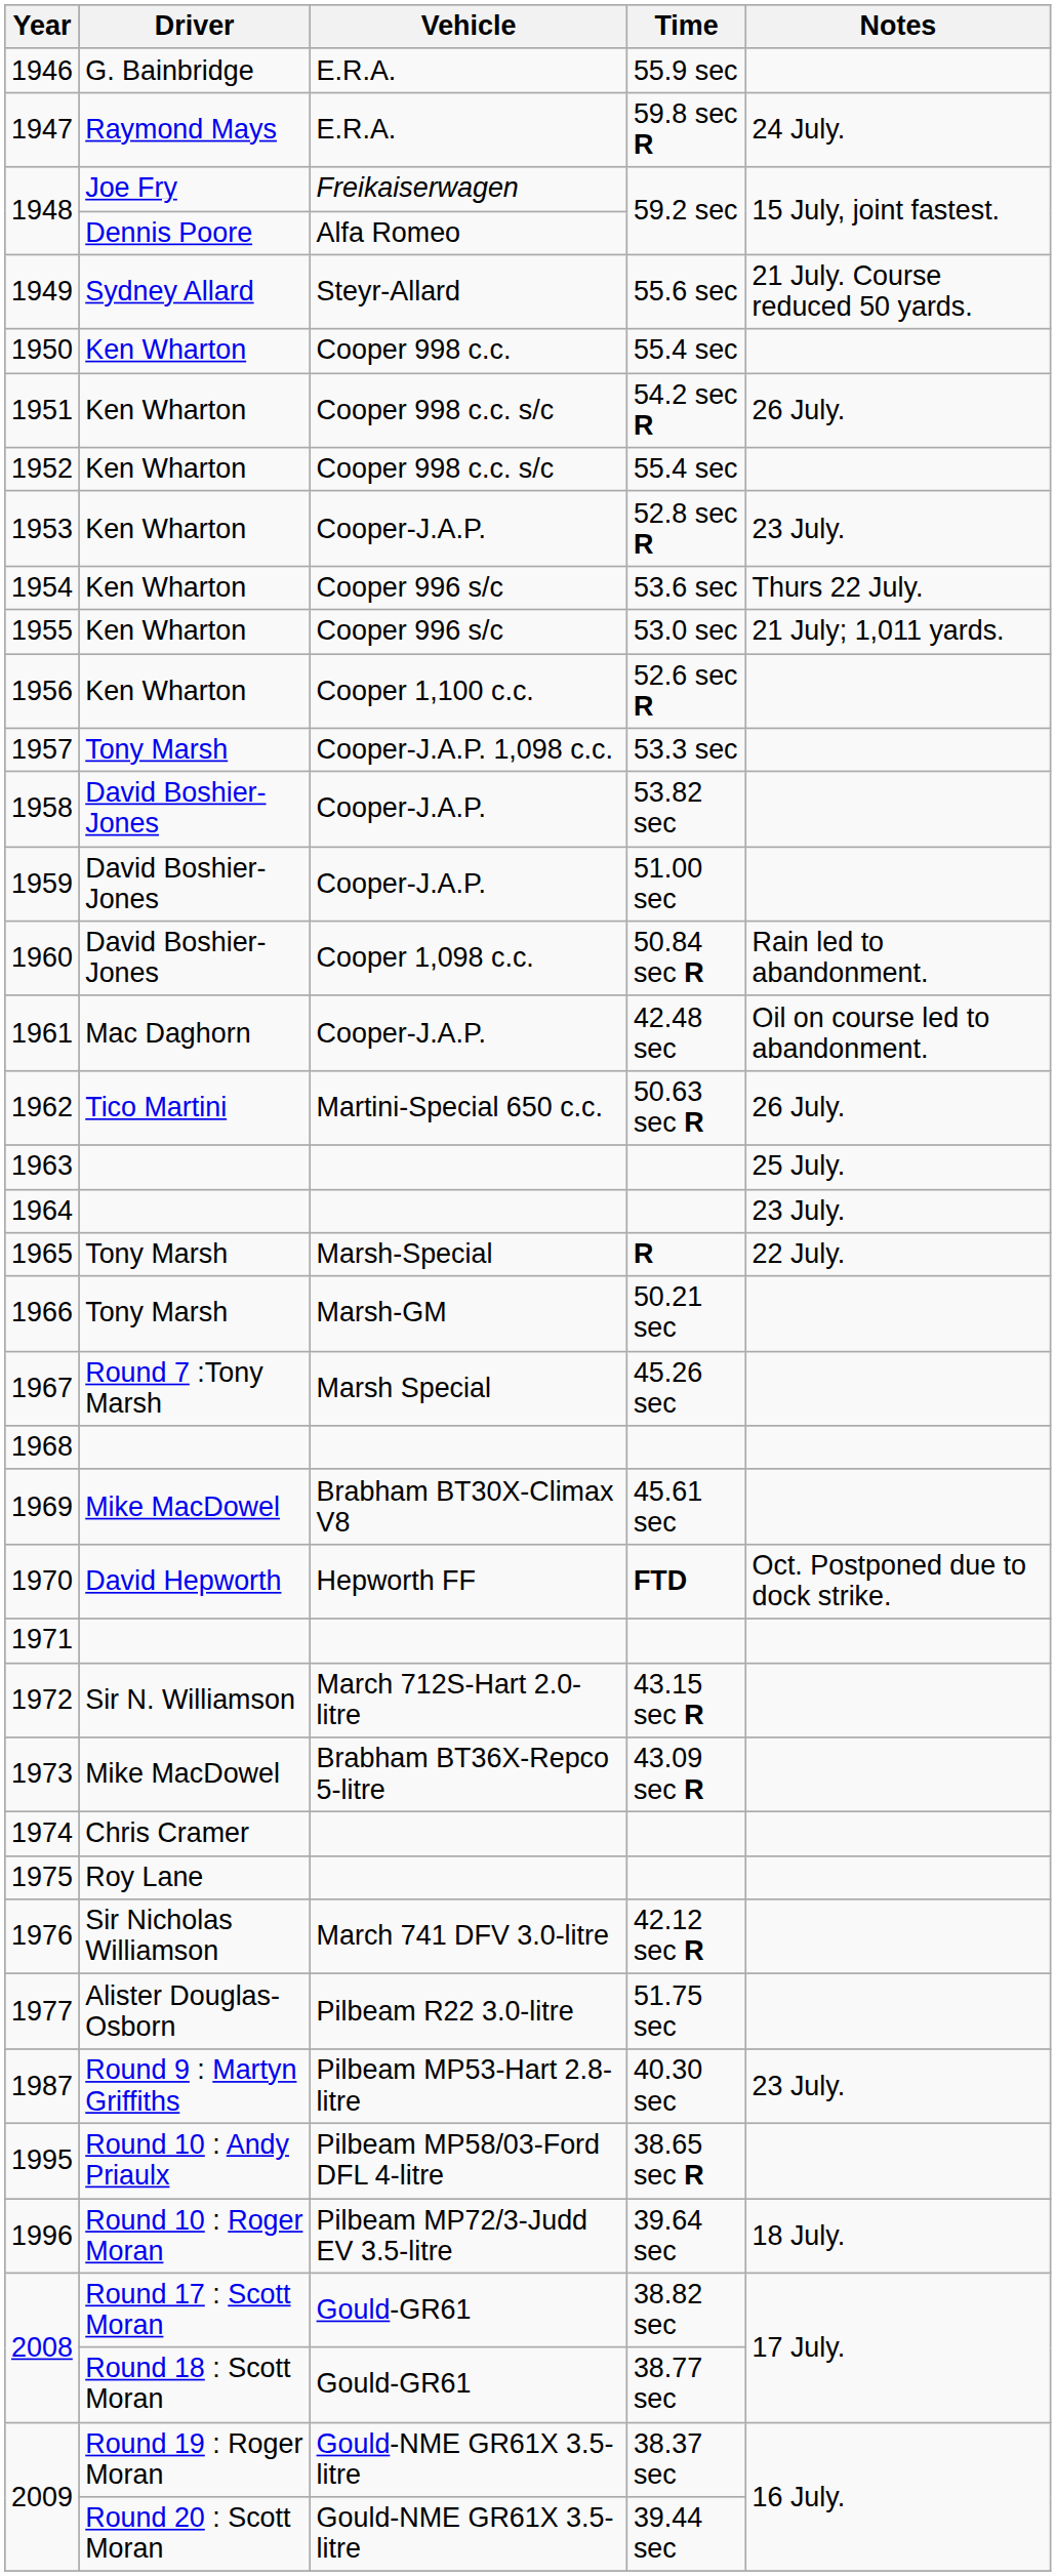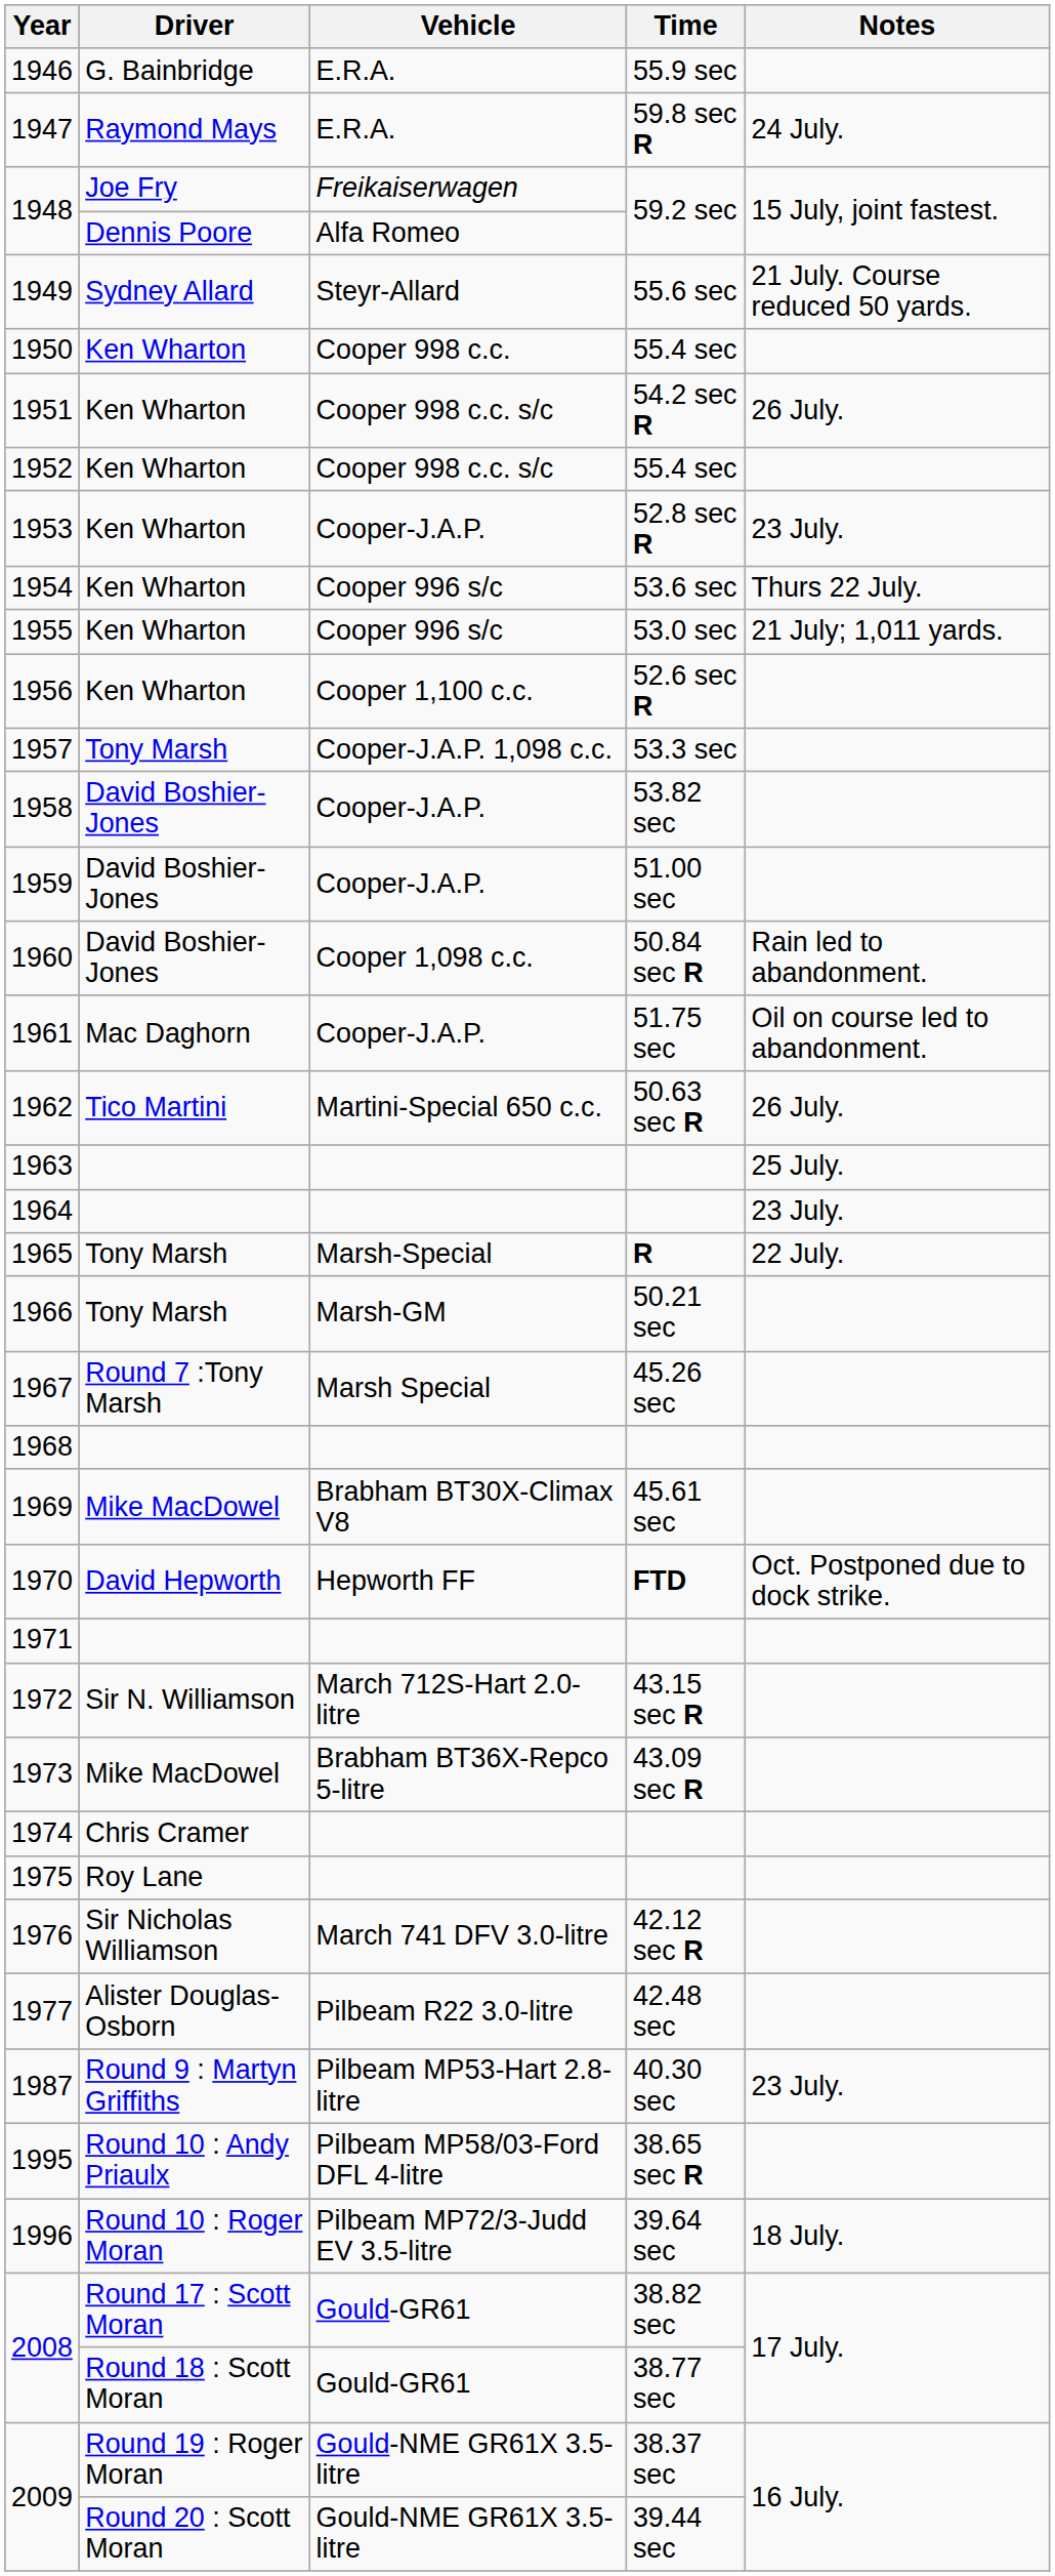1961 | Time: 42.48 sec -> 51.75 sec
1977 | Time: 51.75 sec -> 42.48 sec
